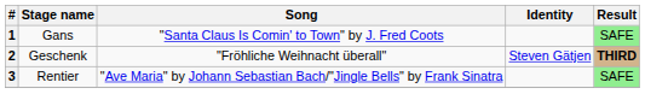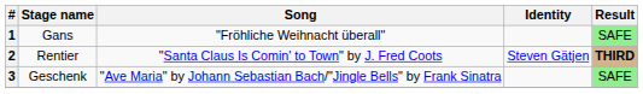1 | Song: "Santa Claus Is Comin' to Town" by J. Fred Coots -> "Fröhliche Weihnacht überall"
2 | Stage name: Geschenk -> Rentier
2 | Song: "Fröhliche Weihnacht überall" -> "Santa Claus Is Comin' to Town" by J. Fred Coots
3 | Stage name: Rentier -> Geschenk
